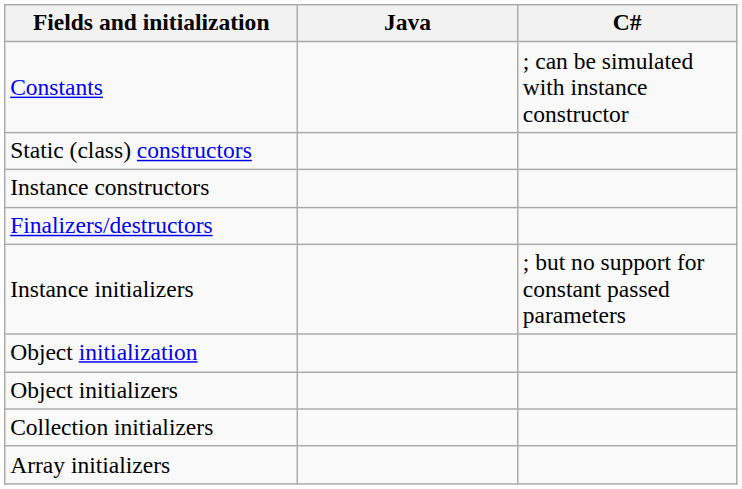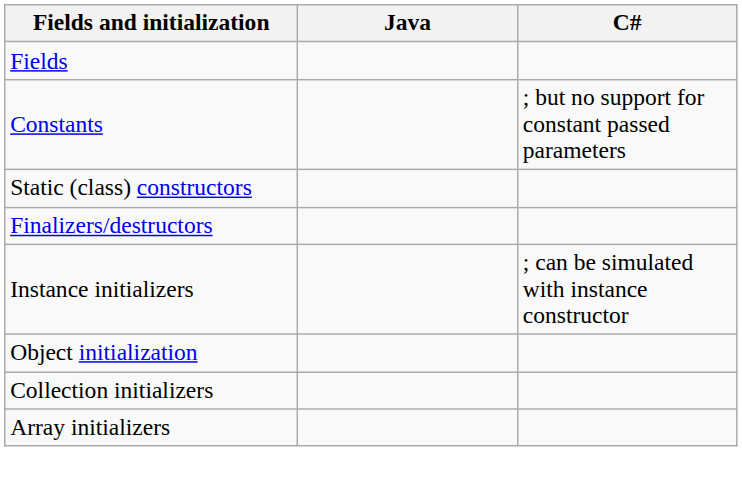+ row: Fields
Constants | C#: ; can be simulated with instance constructor -> ; but no support for constant passed parameters
- row: Instance constructors
Instance initializers | C#: ; but no support for constant passed parameters -> ; can be simulated with instance constructor
- row: Object initializers
